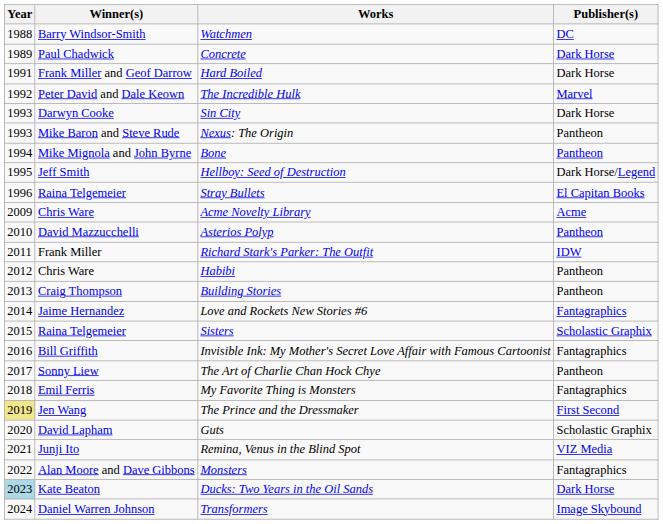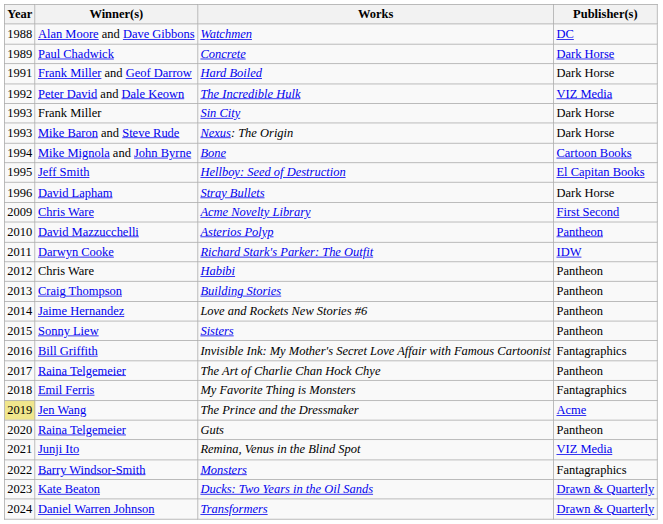Watchmen | Winner(s): Barry Windsor-Smith -> Alan Moore and Dave Gibbons
The Incredible Hulk | Publisher(s): Marvel -> VIZ Media
Sin City | Winner(s): Darwyn Cooke -> Frank Miller
Nexus: The Origin | Publisher(s): Pantheon -> Dark Horse
Bone | Publisher(s): Pantheon -> Cartoon Books
Hellboy: Seed of Destruction | Publisher(s): Dark Horse/Legend -> El Capitan Books
Stray Bullets | Winner(s): Raina Telgemeier -> David Lapham
Stray Bullets | Publisher(s): El Capitan Books -> Dark Horse
Acme Novelty Library | Publisher(s): Acme -> First Second
Richard Stark's Parker: The Outfit | Winner(s): Frank Miller -> Darwyn Cooke
Love and Rockets New Stories #6 | Publisher(s): Fantagraphics -> Pantheon
Sisters | Winner(s): Raina Telgemeier -> Sonny Liew
Sisters | Publisher(s): Scholastic Graphix -> Pantheon
The Art of Charlie Chan Hock Chye | Winner(s): Sonny Liew -> Raina Telgemeier
The Prince and the Dressmaker | Publisher(s): First Second -> Acme
Guts | Winner(s): David Lapham -> Raina Telgemeier
Guts | Publisher(s): Scholastic Graphix -> Pantheon
Monsters | Winner(s): Alan Moore and Dave Gibbons -> Barry Windsor-Smith
Ducks: Two Years in the Oil Sands | Year: lightblue background -> no background
Ducks: Two Years in the Oil Sands | Publisher(s): Dark Horse -> Drawn & Quarterly
Transformers | Publisher(s): Image Skybound -> Drawn & Quarterly
